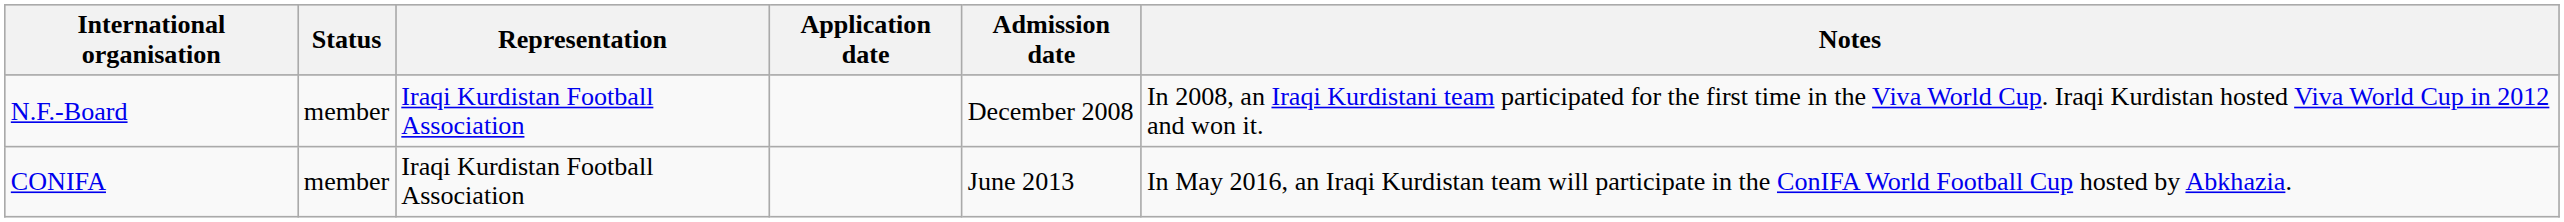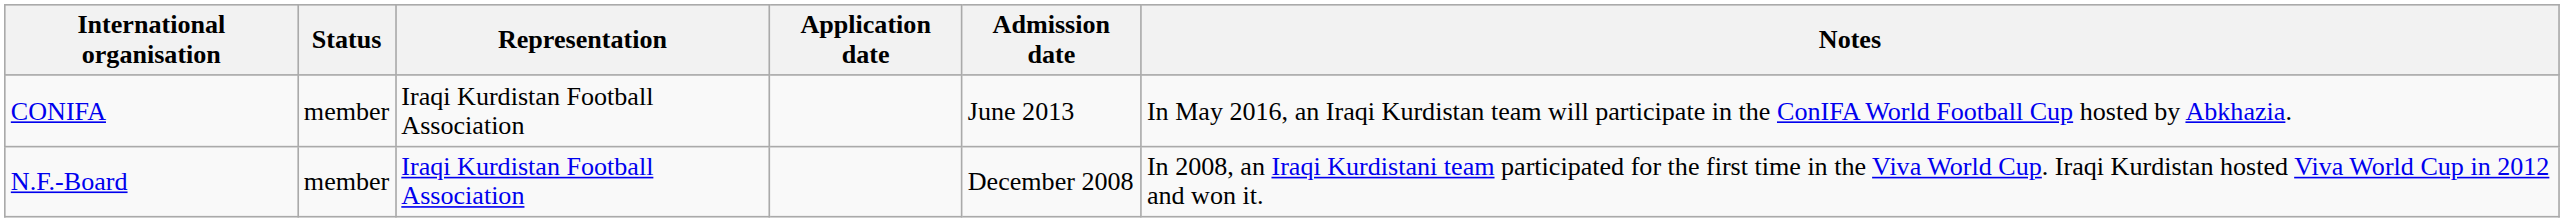rows swapped: N.F.-Board <-> CONIFA
